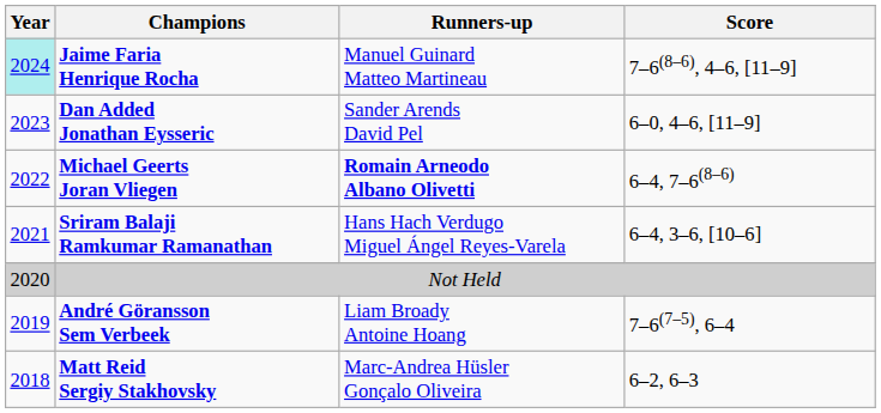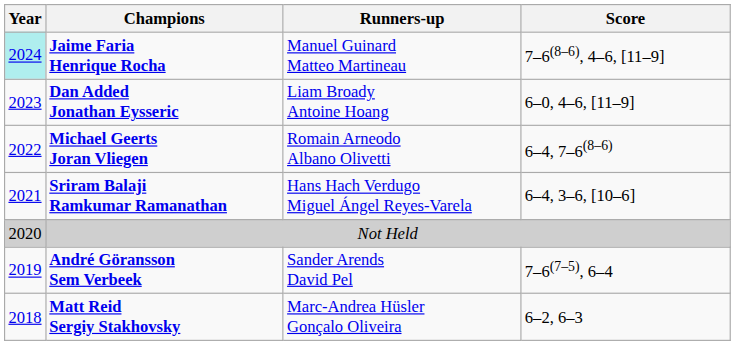Dan Added Jonathan Eysseric | Runners-up: Sander Arends David Pel -> Liam Broady Antoine Hoang
Michael Geerts Joran Vliegen | Runners-up: bold -> normal
André Göransson Sem Verbeek | Runners-up: Liam Broady Antoine Hoang -> Sander Arends David Pel
